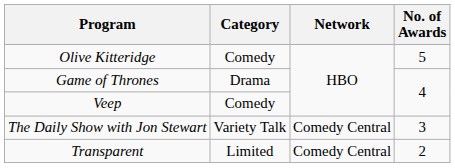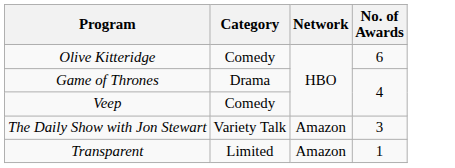Olive Kitteridge | No. of Awards: 5 -> 6
The Daily Show with Jon Stewart | Network: Comedy Central -> Amazon
Transparent | Network: Comedy Central -> Amazon
Transparent | No. of Awards: 2 -> 1
